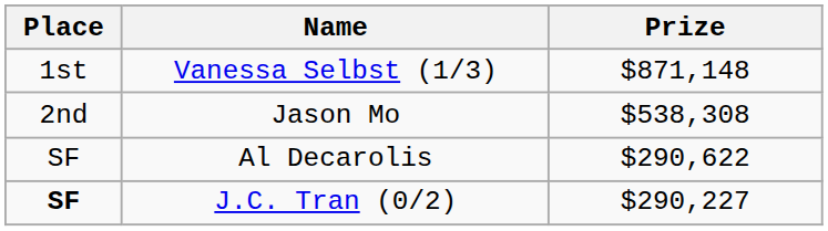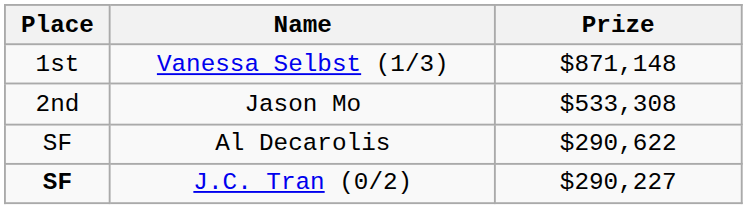Jason Mo | Prize: $538,308 -> $533,308
